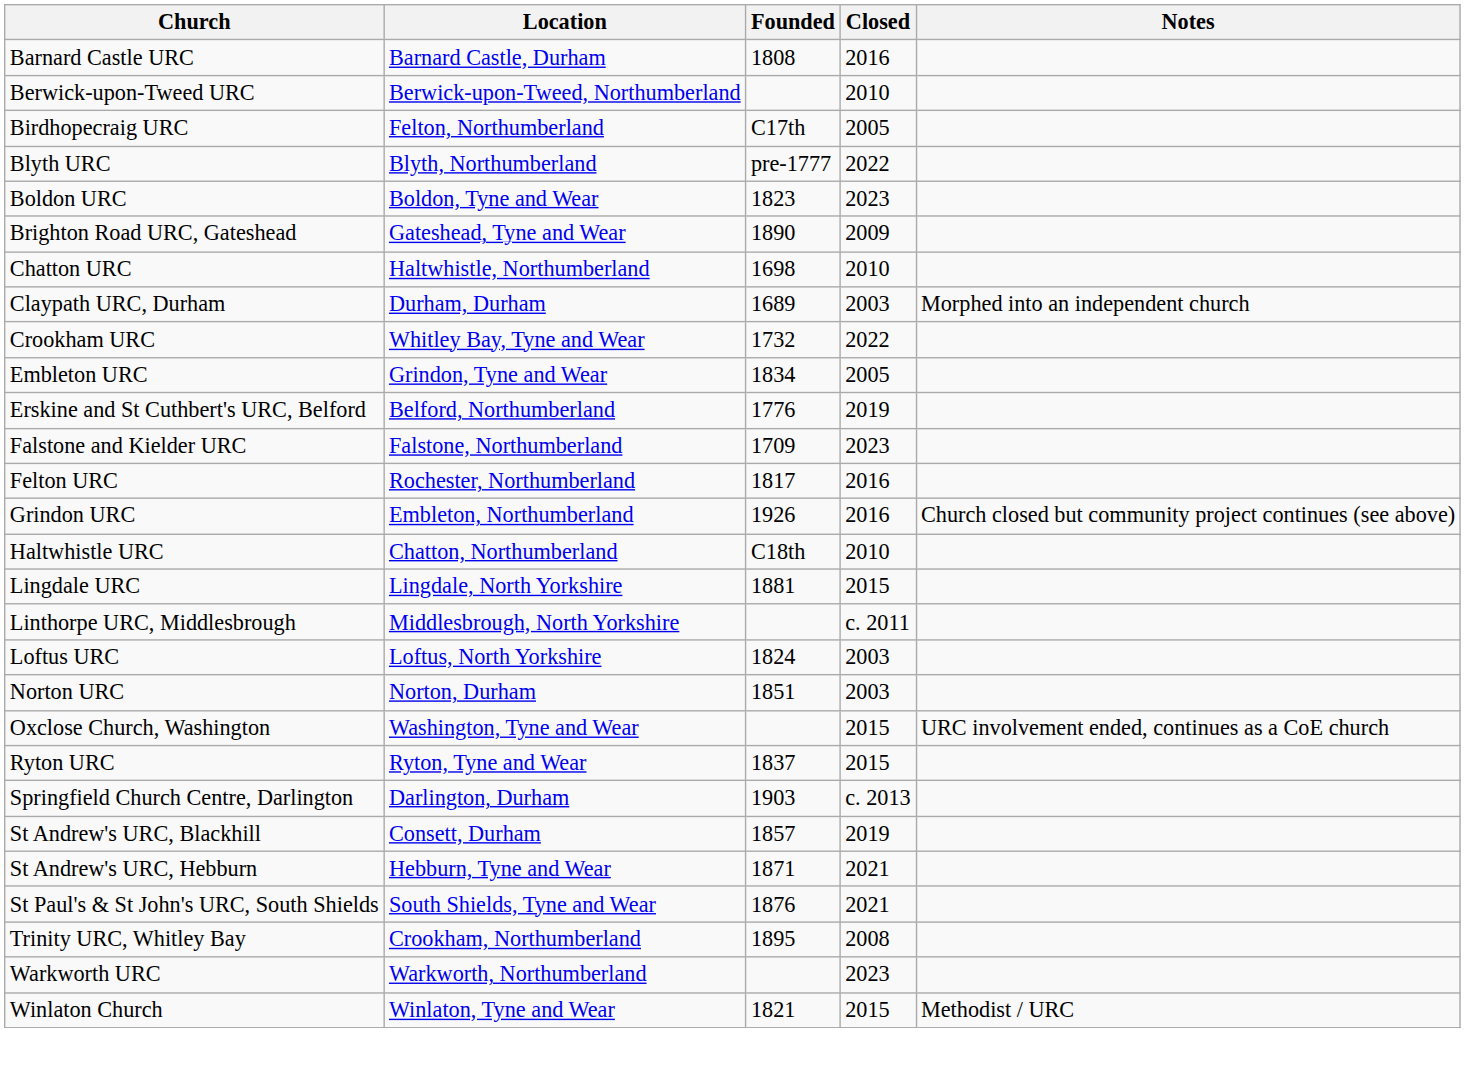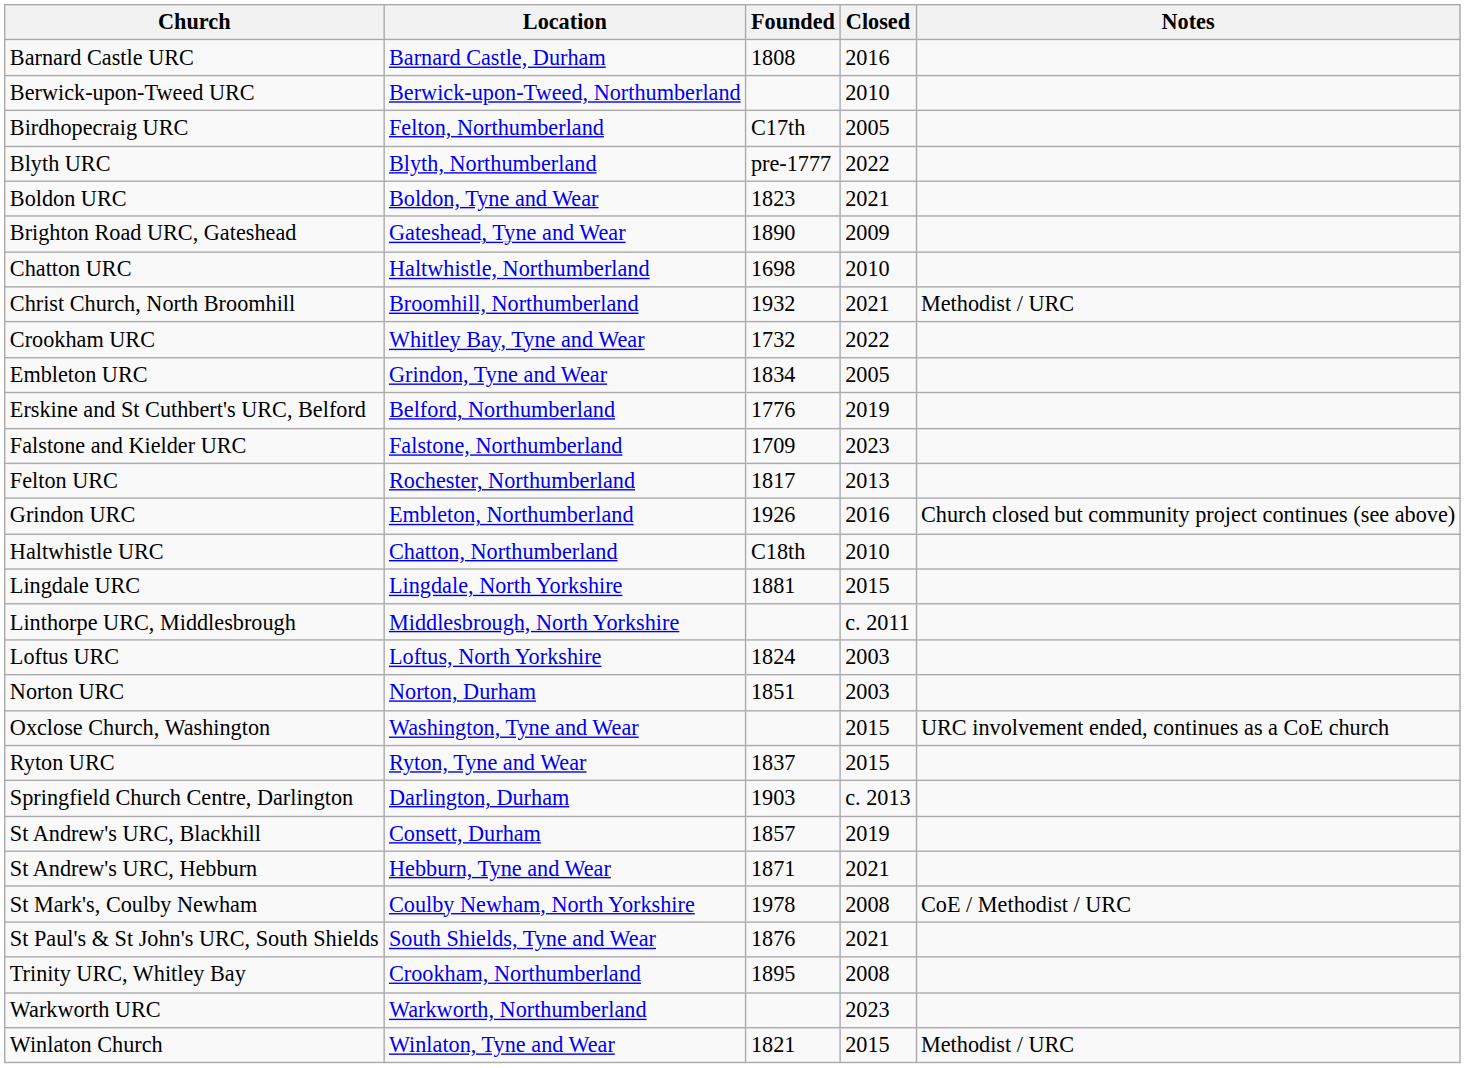Boldon URC | Closed: 2023 -> 2021
+ row: Christ Church, North Broomhill | Broomhill, Northumberland | 1932 | 2021 | Methodist / URC
- row: Claypath URC, Durham | Durham, Durham | 1689 | 2003 | Morphed into an independent church
Felton URC | Closed: 2016 -> 2013
+ row: St Mark's, Coulby Newham | Coulby Newham, North Yorkshire | 1978 | 2008 | CoE / Methodist / URC
